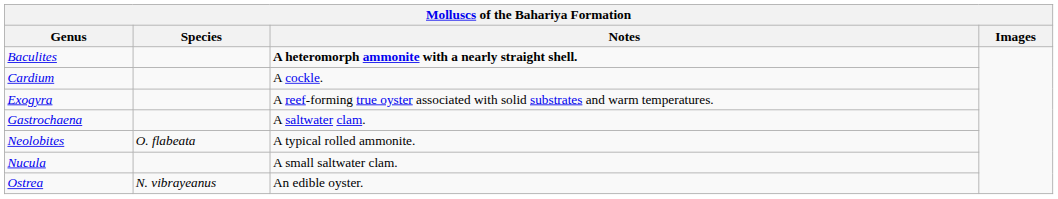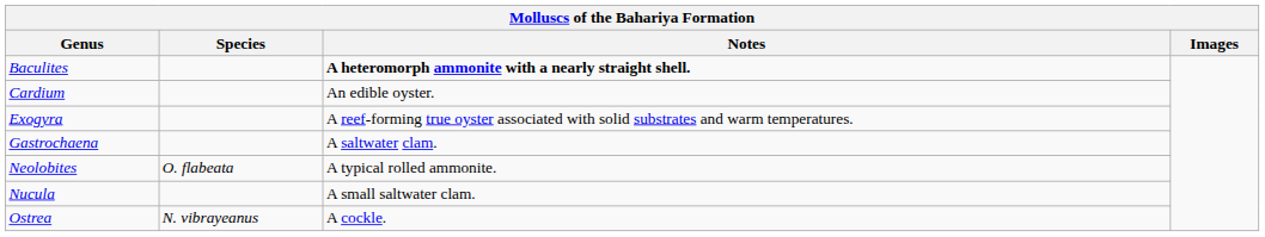Cardium | Notes: A cockle. -> An edible oyster.
Ostrea | Notes: An edible oyster. -> A cockle.
